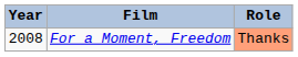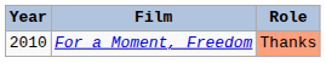For a Moment, Freedom | Year: 2008 -> 2010
